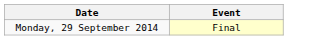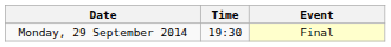+ column: Time | 19:30
